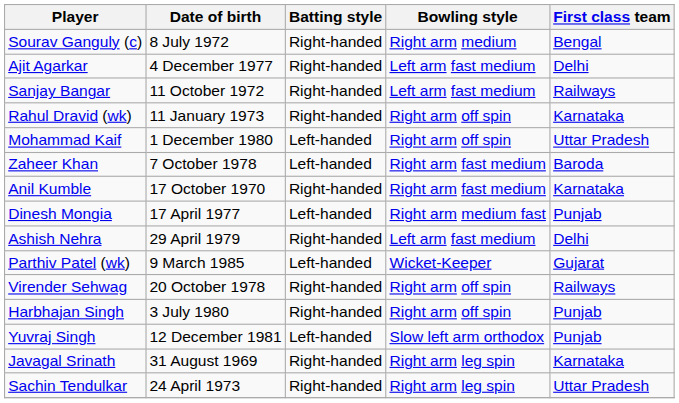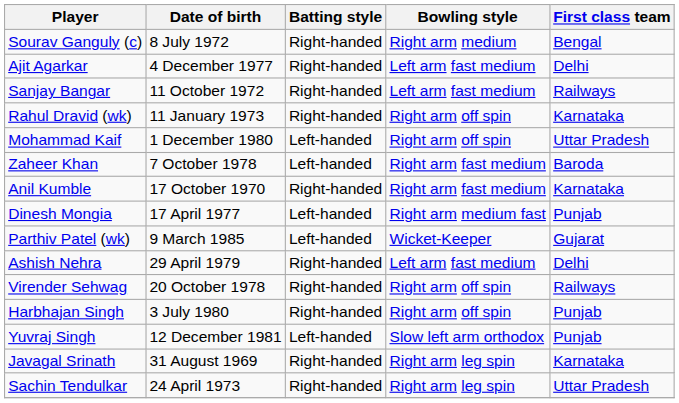rows swapped: Ashish Nehra <-> Parthiv Patel (wk)
